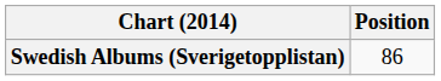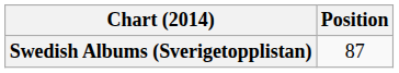Swedish Albums (Sverigetopplistan) | Position: 86 -> 87
